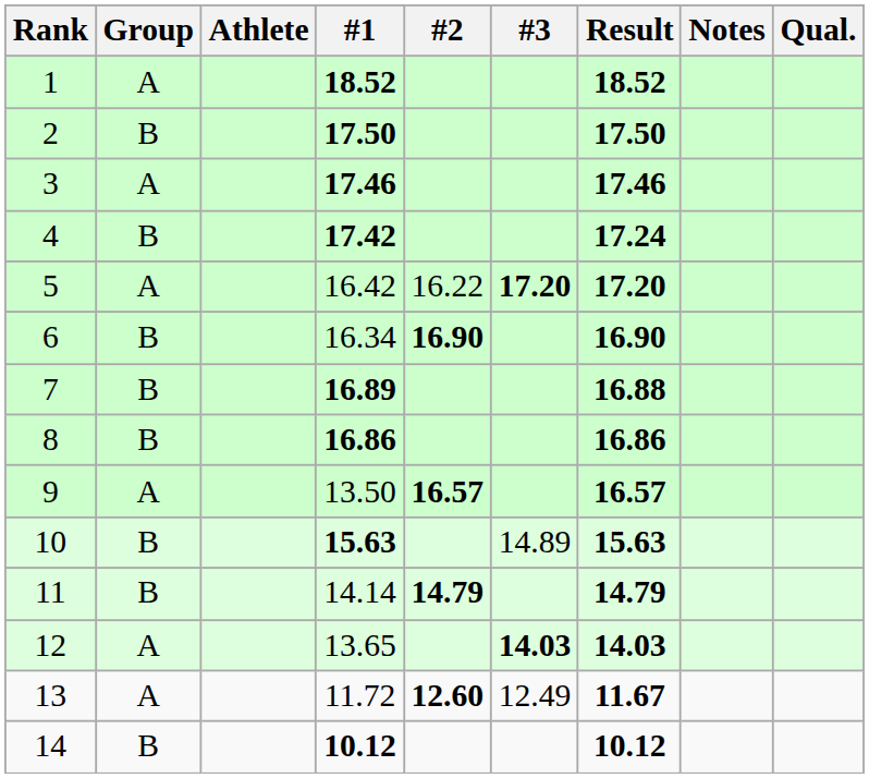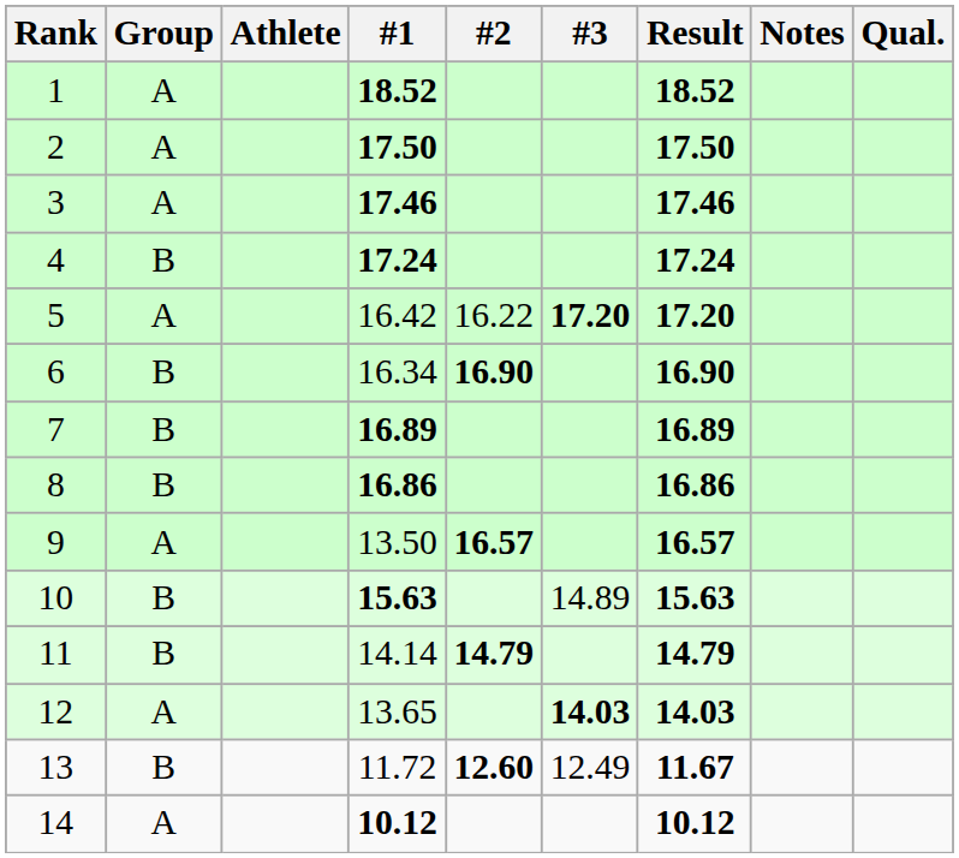2 | Group: B -> A
4 | #1: 17.42 -> 17.24
7 | Result: 16.88 -> 16.89
13 | Group: A -> B
14 | Group: B -> A
